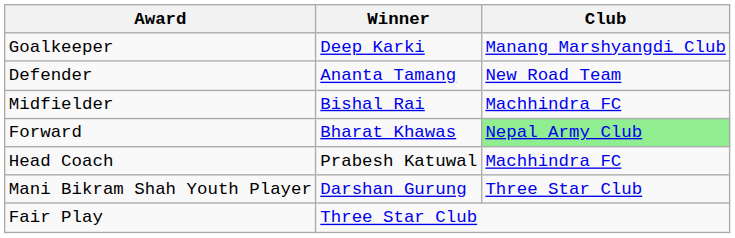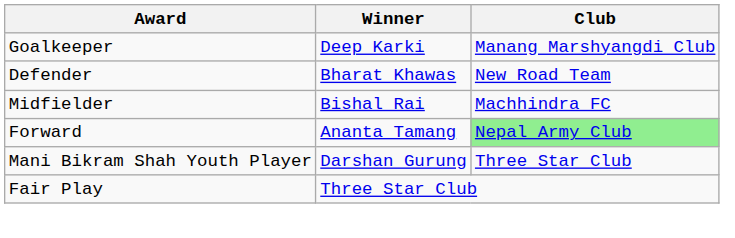Defender | Winner: Ananta Tamang -> Bharat Khawas
Forward | Winner: Bharat Khawas -> Ananta Tamang
- row: Head Coach | Prabesh Katuwal | Machhindra FC
